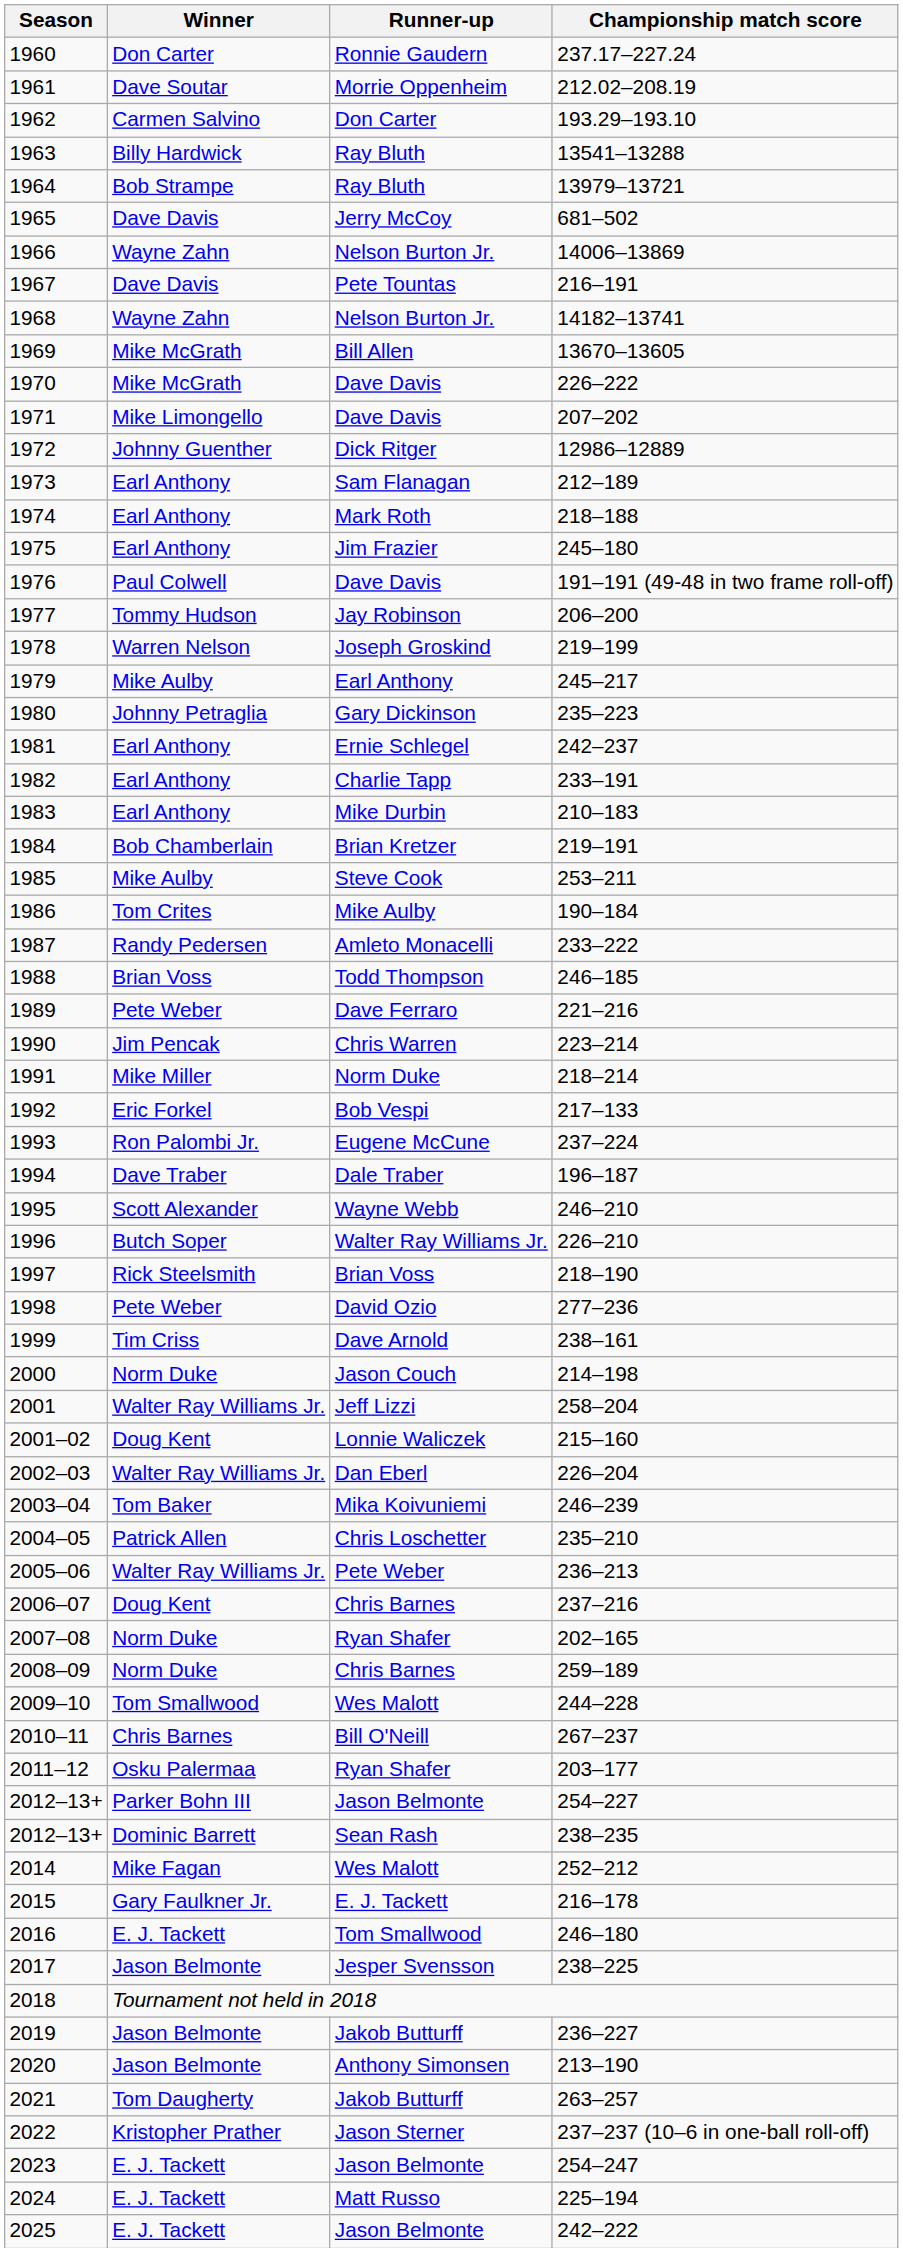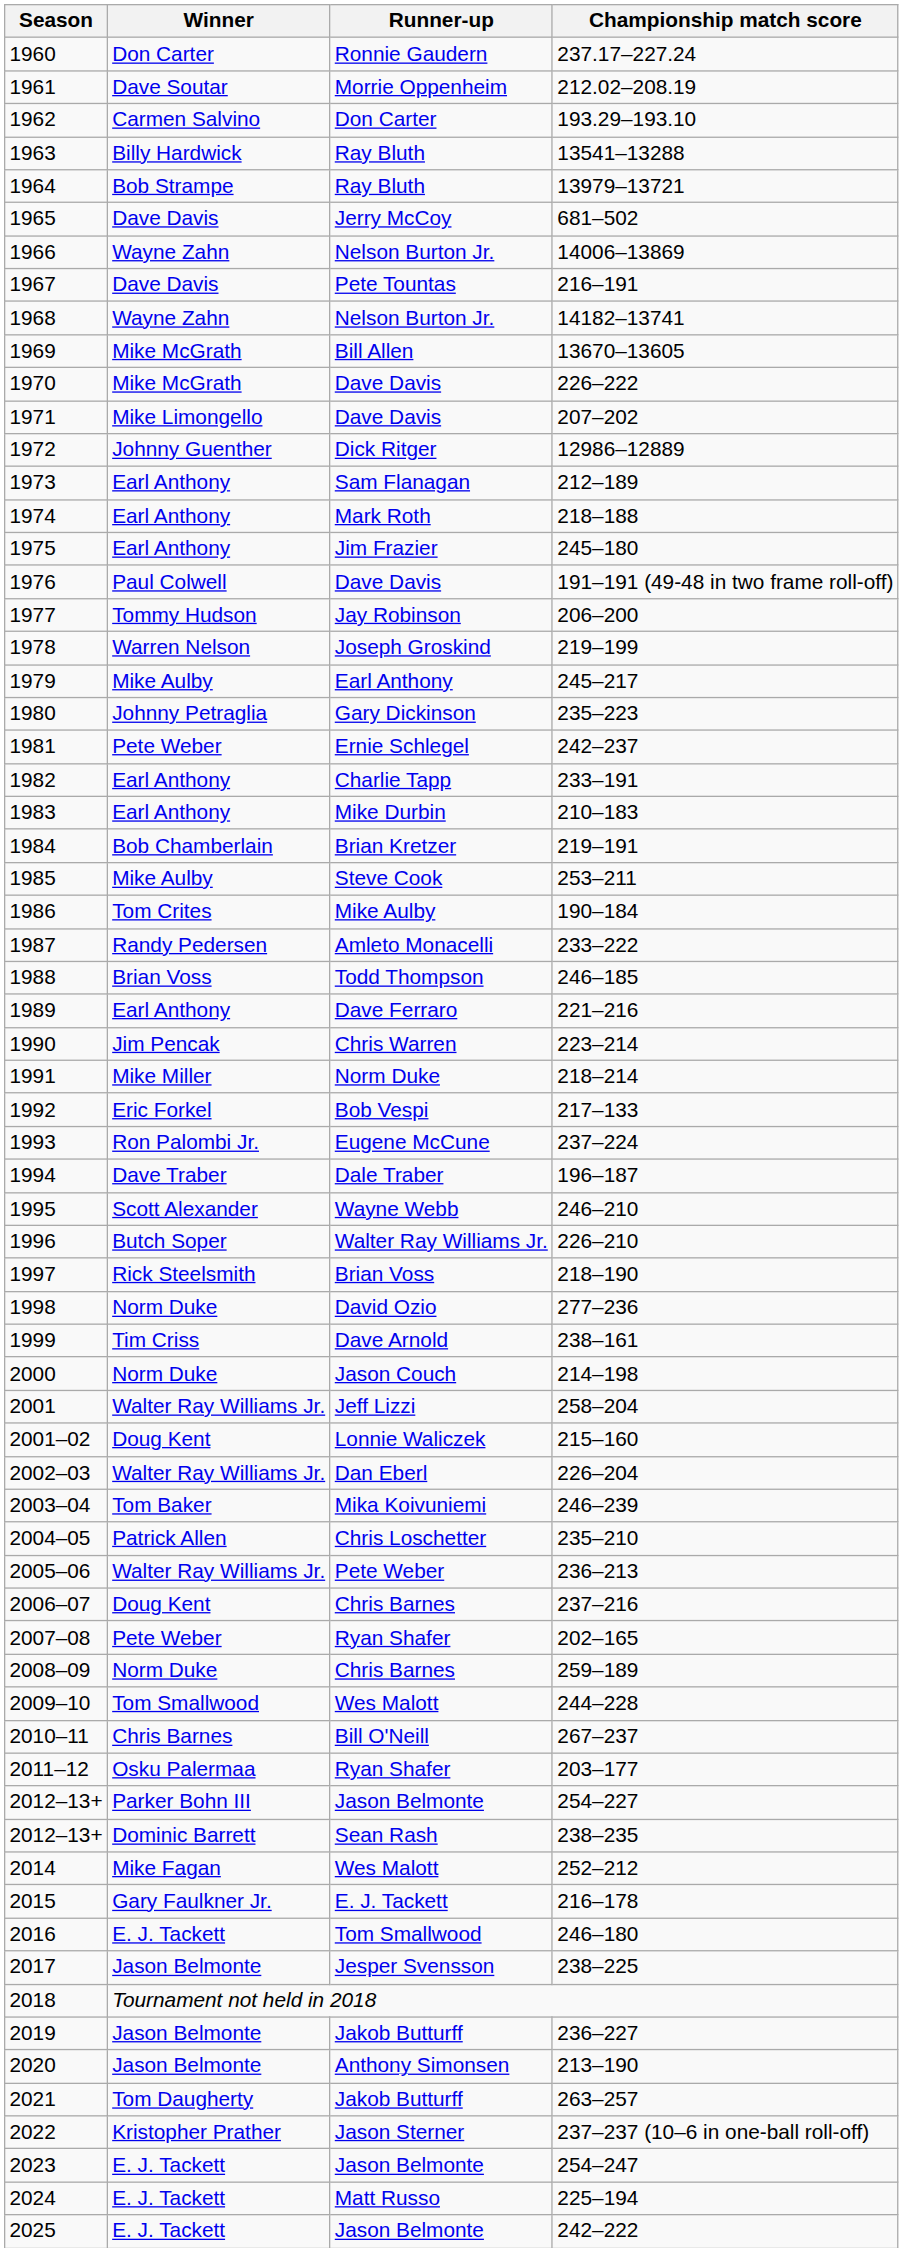242–237 | Winner: Earl Anthony -> Pete Weber
221–216 | Winner: Pete Weber -> Earl Anthony
277–236 | Winner: Pete Weber -> Norm Duke
202–165 | Winner: Norm Duke -> Pete Weber
